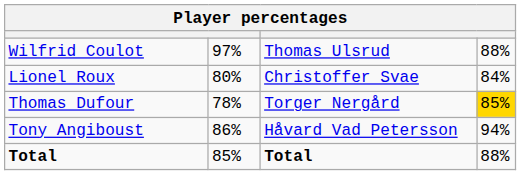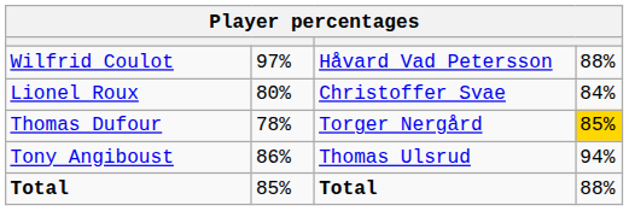Wilfrid Coulot | column 3: Thomas Ulsrud -> Håvard Vad Petersson
Tony Angiboust | column 3: Håvard Vad Petersson -> Thomas Ulsrud
